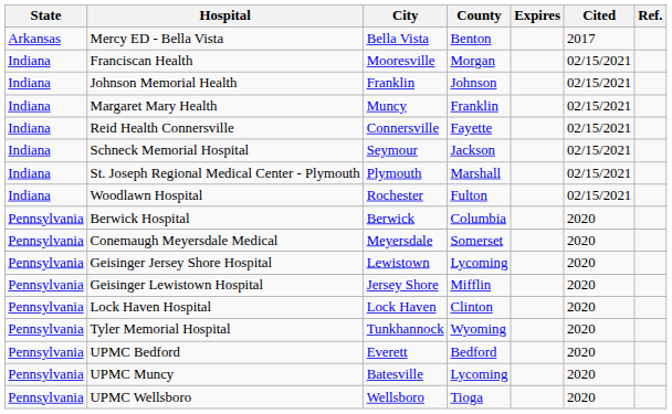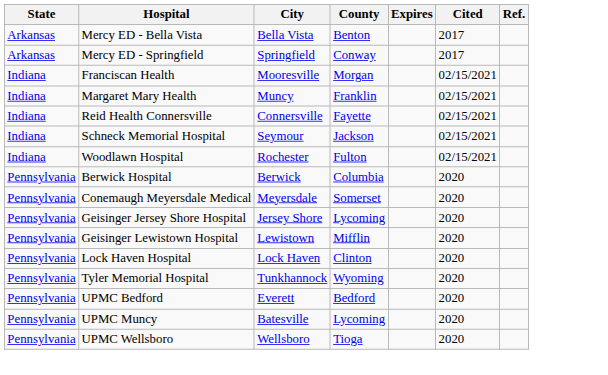+ row: Arkansas | Mercy ED - Springfield | Springfield | Conway | 2017
- row: Indiana | Johnson Memorial Health | Franklin | Johnson | 02/15/2021
- row: Indiana | St. Joseph Regional Medical Center - Plymouth | Plymouth | Marshall | 02/15/2021
Geisinger Jersey Shore Hospital | City: Lewistown -> Jersey Shore
Geisinger Lewistown Hospital | City: Jersey Shore -> Lewistown
